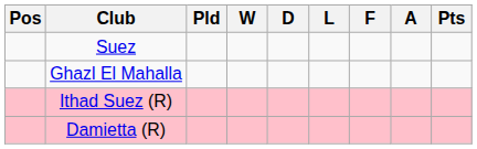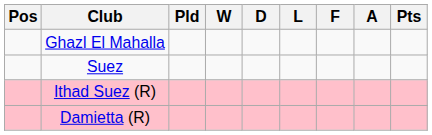rows swapped: Suez <-> Ghazl El Mahalla
